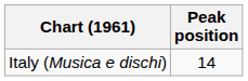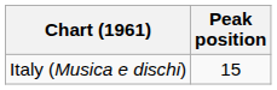Italy (Musica e dischi) | Peak position: 14 -> 15
